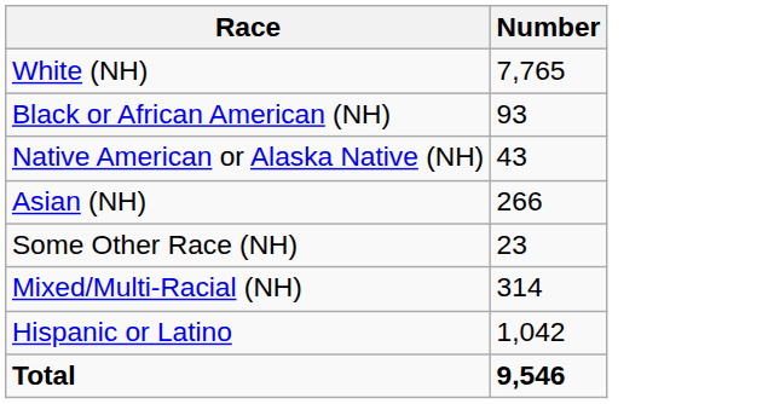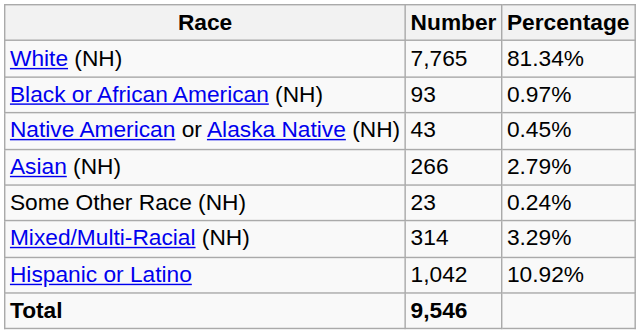+ column: Percentage | 81.34% | 0.97% | 0.45% | 2.79% | 0.24% | 3.29% | 10.92%
